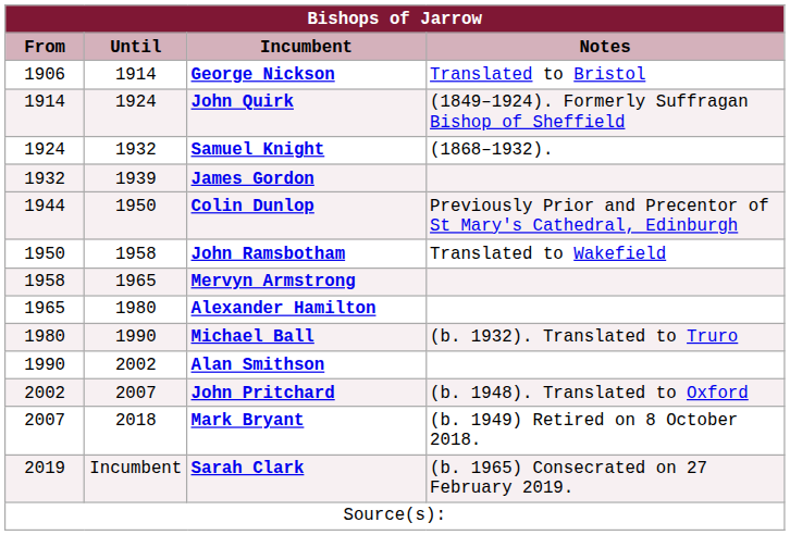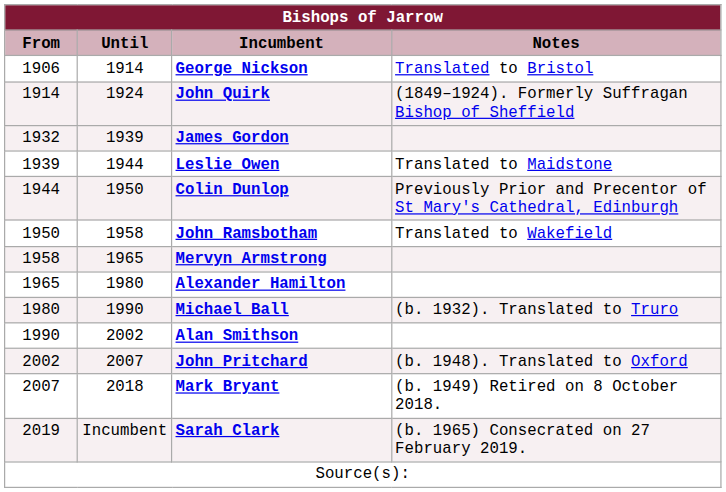- row: 1924 | 1932 | Samuel Knight | (1868–1932).
+ row: 1939 | 1944 | Leslie Owen | Translated to Maidstone
